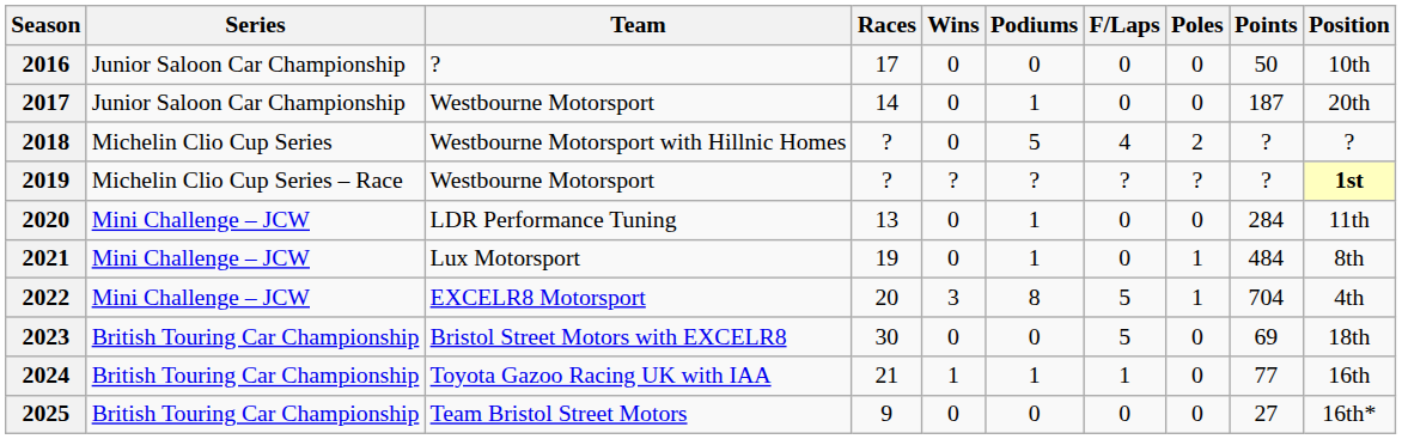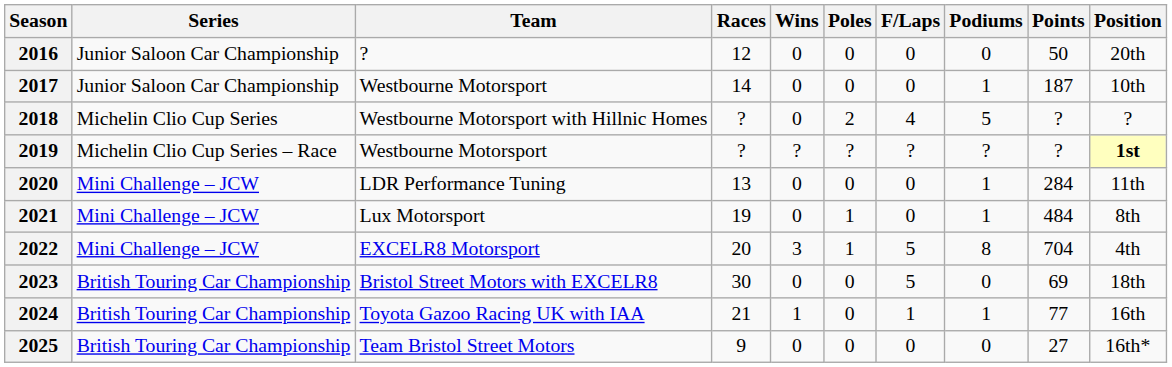columns swapped: Poles <-> Podiums
2016 | Races: 17 -> 12
2016 | Position: 10th -> 20th
2017 | Position: 20th -> 10th
